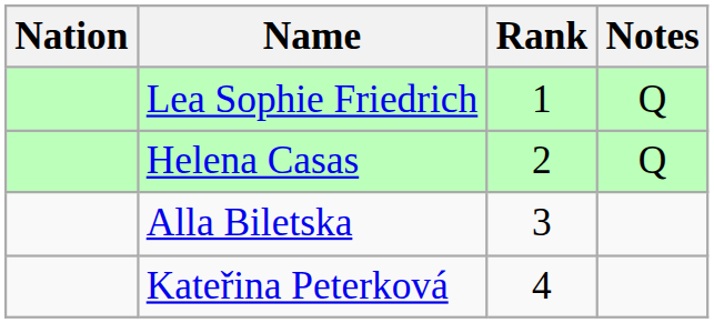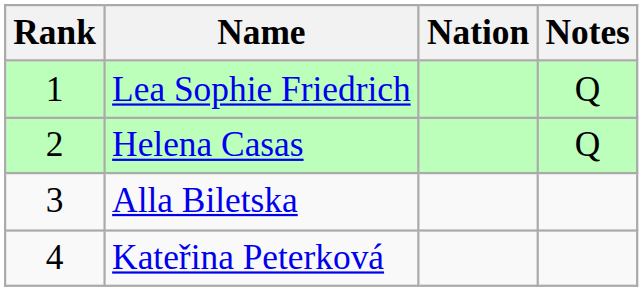columns swapped: Rank <-> Nation
